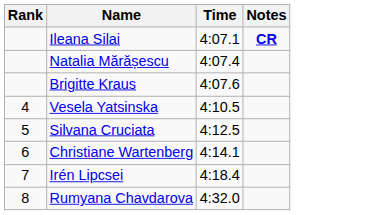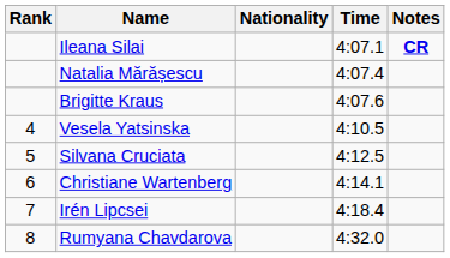+ column: Nationality
